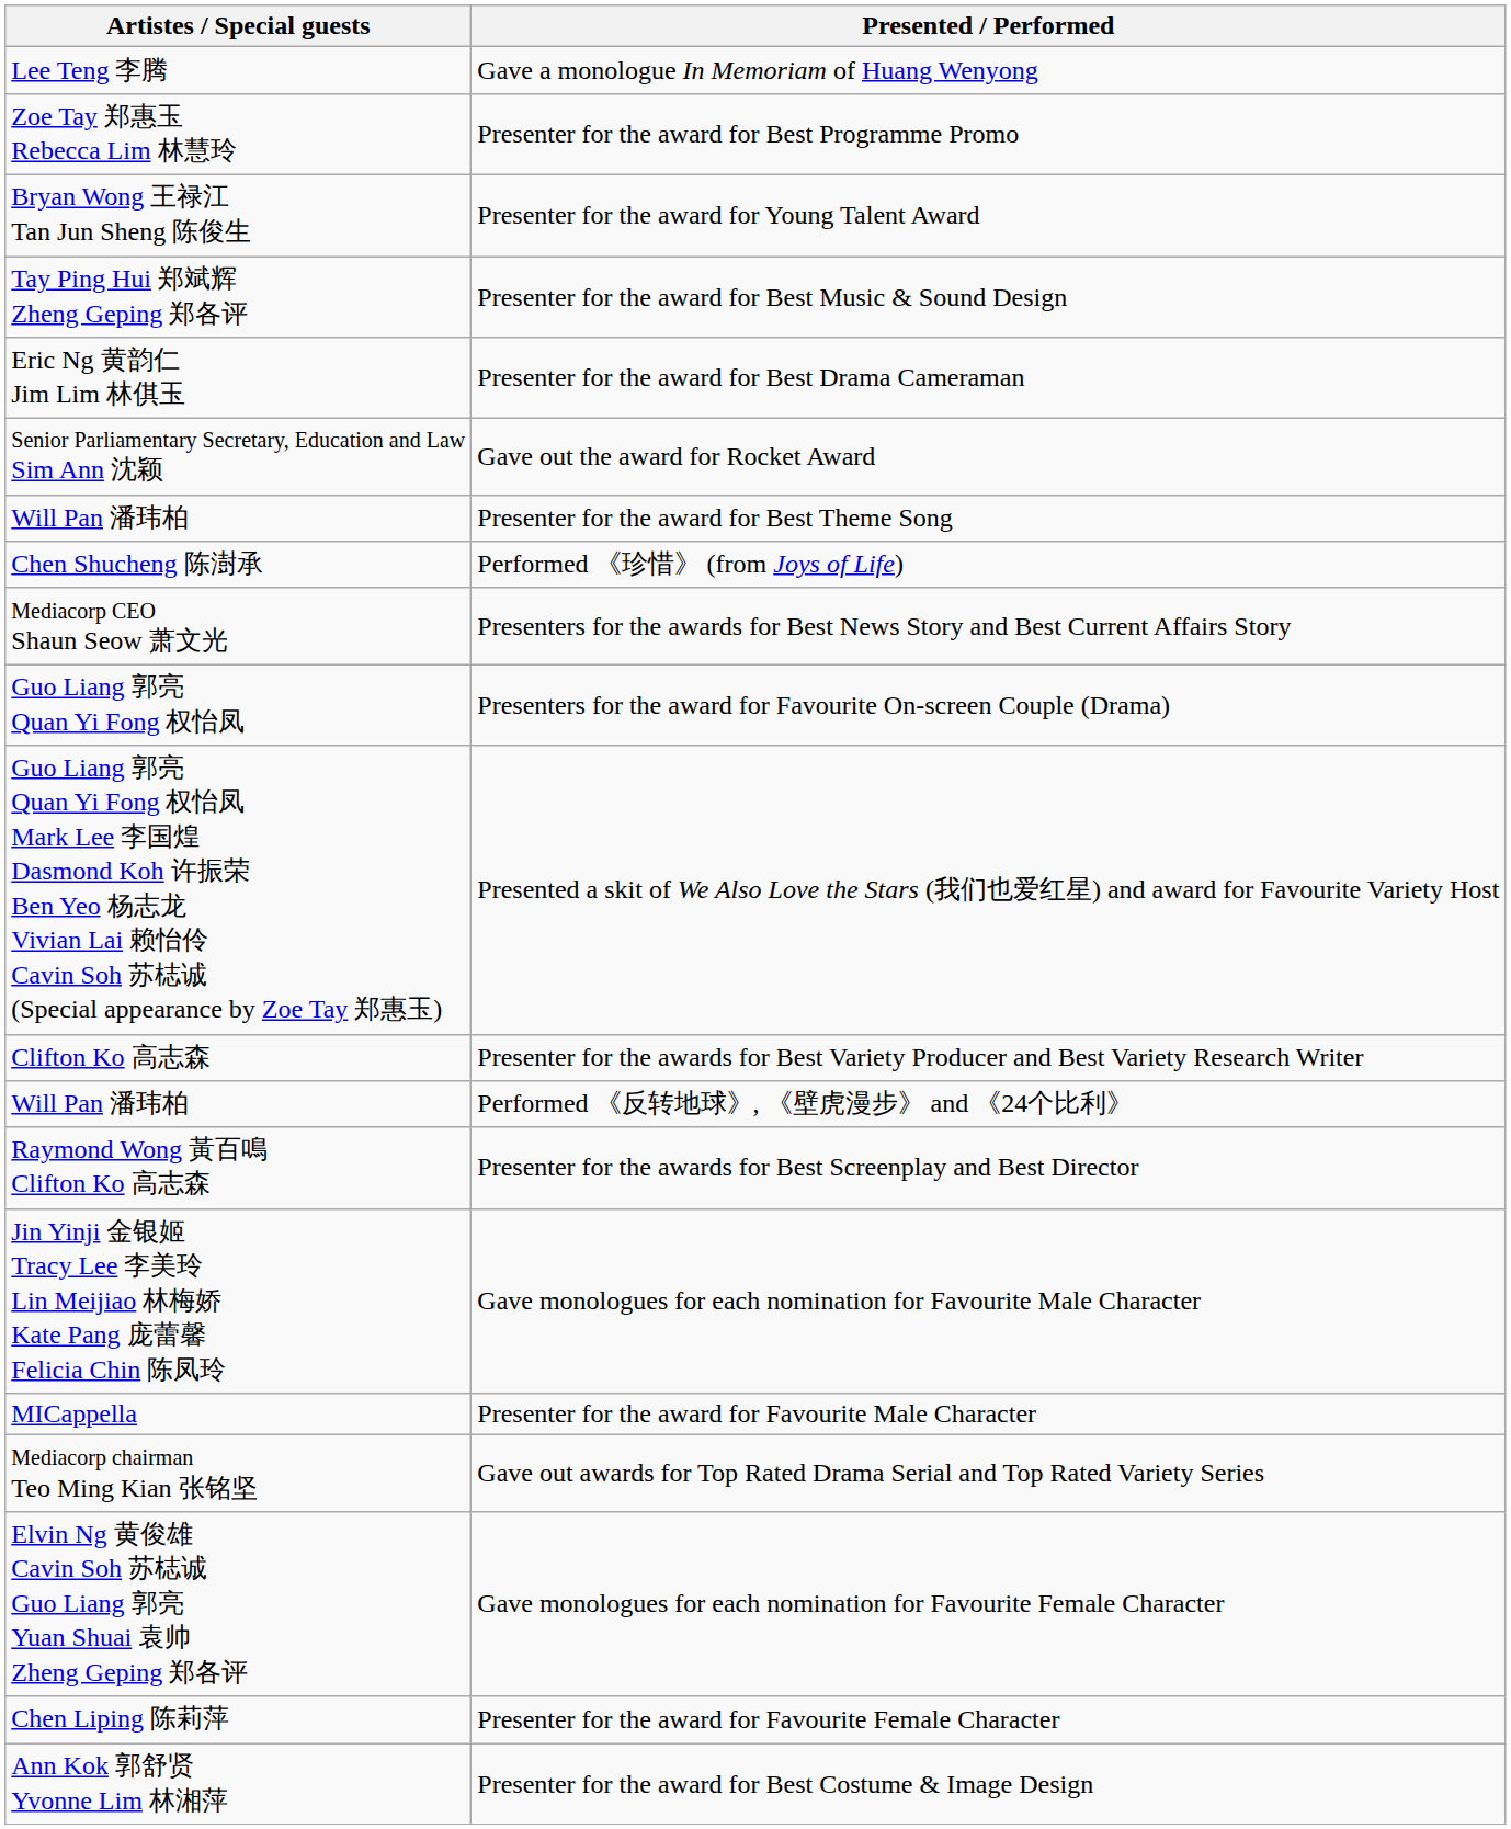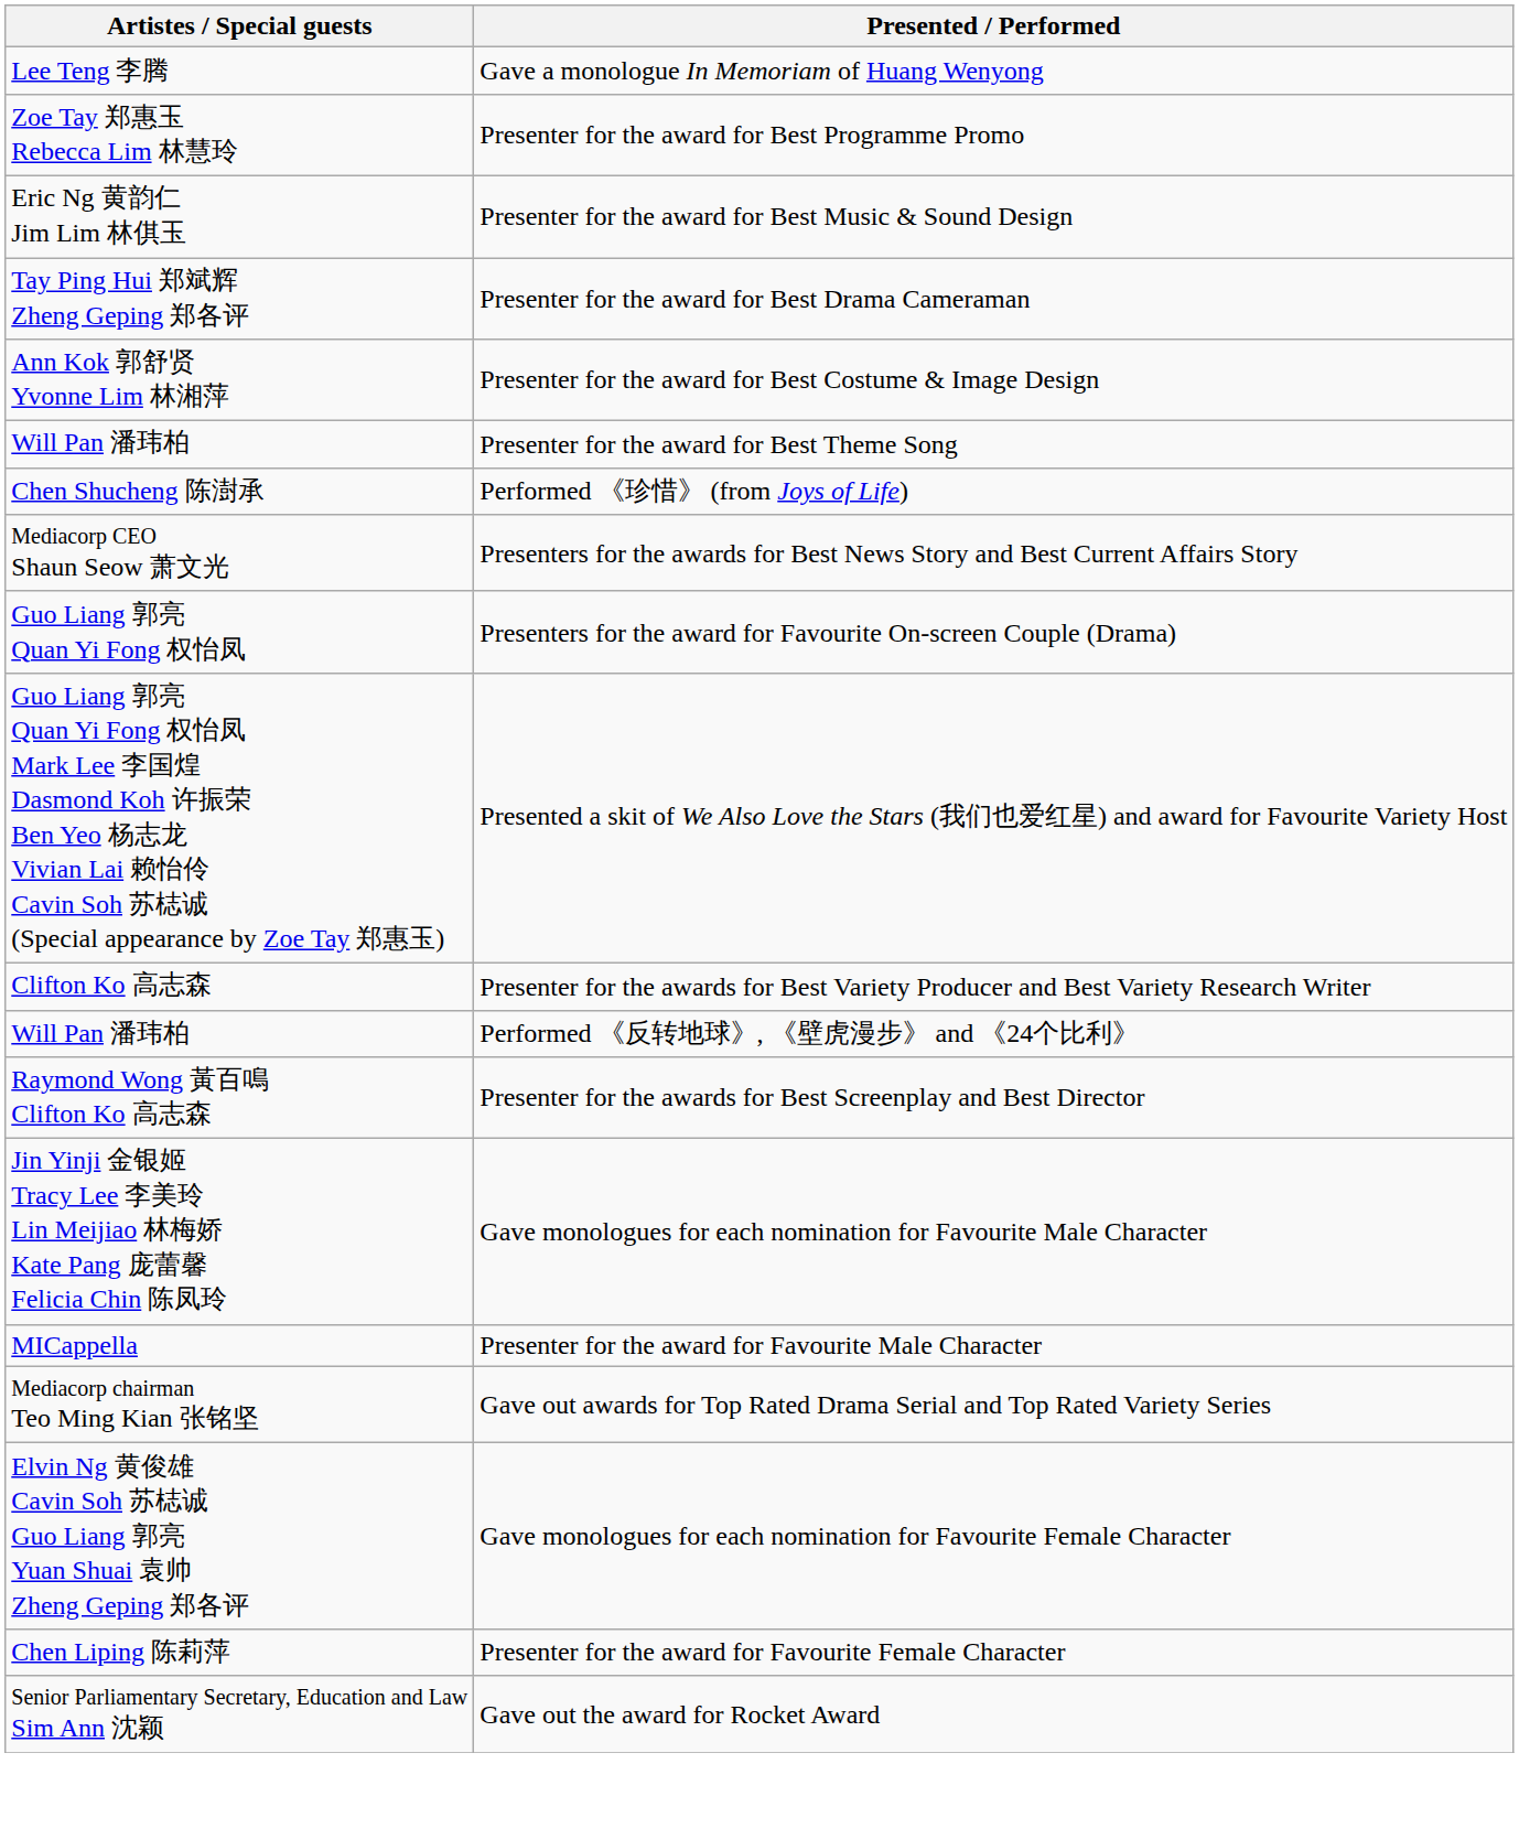- row: Bryan Wong 王禄江 Tan Jun Sheng 陈俊生 | Presenter for the award for Young Talent Award
Presenter for the award for Best Music & Sound Design | Artistes / Special guests: Tay Ping Hui 郑斌辉 Zheng Geping 郑各评 -> Eric Ng 黄韵仁 Jim Lim 林倛玉
Presenter for the award for Best Drama Cameraman | Artistes / Special guests: Eric Ng 黄韵仁 Jim Lim 林倛玉 -> Tay Ping Hui 郑斌辉 Zheng Geping 郑各评
rows swapped: Presenter for the award for Best Costume & Image Design <-> Gave out the award for Rocket Award
